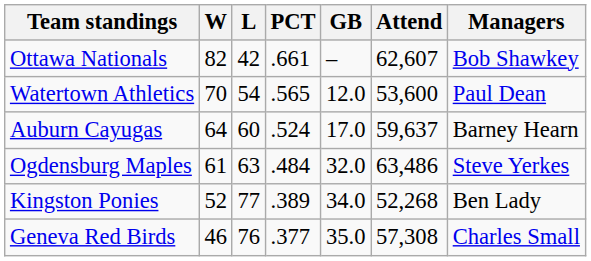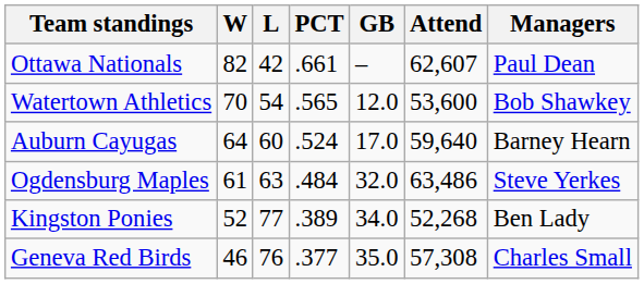Ottawa Nationals | Managers: Bob Shawkey -> Paul Dean
Watertown Athletics | Managers: Paul Dean -> Bob Shawkey
Auburn Cayugas | Attend: 59,637 -> 59,640
